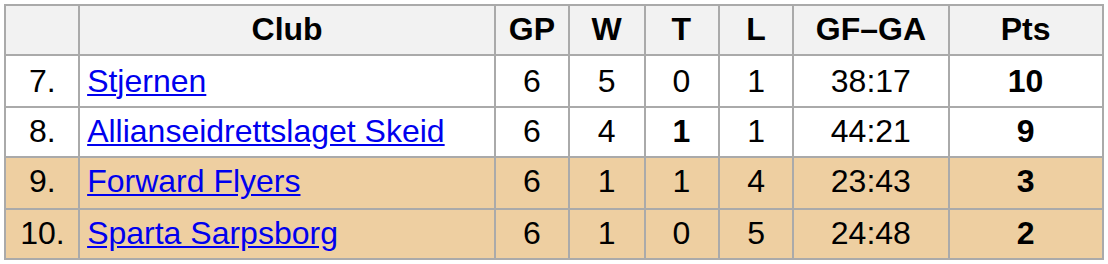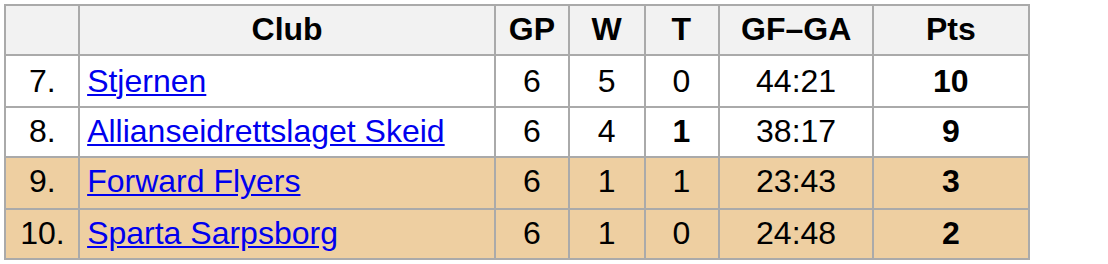- column: L | 1 | 1 | 4 | 5
Stjernen | GF–GA: 38:17 -> 44:21
Allianseidrettslaget Skeid | GF–GA: 44:21 -> 38:17
